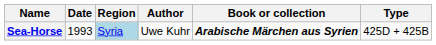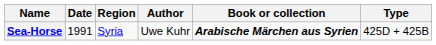Sea-Horse | Date: 1993 -> 1991
Sea-Horse | Region: lightblue background -> no background
